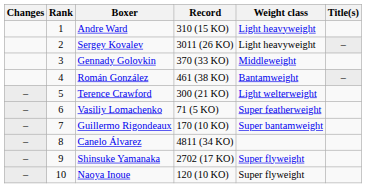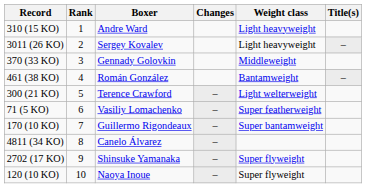columns swapped: Changes <-> Record
